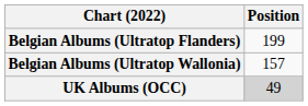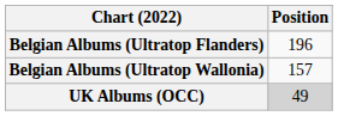Belgian Albums (Ultratop Flanders) | Position: 199 -> 196
